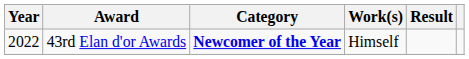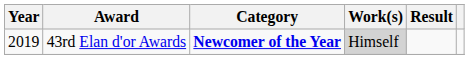43rd Elan d'or Awards | Year: 2022 -> 2019
43rd Elan d'or Awards | Work(s): no background -> lightgrey background
